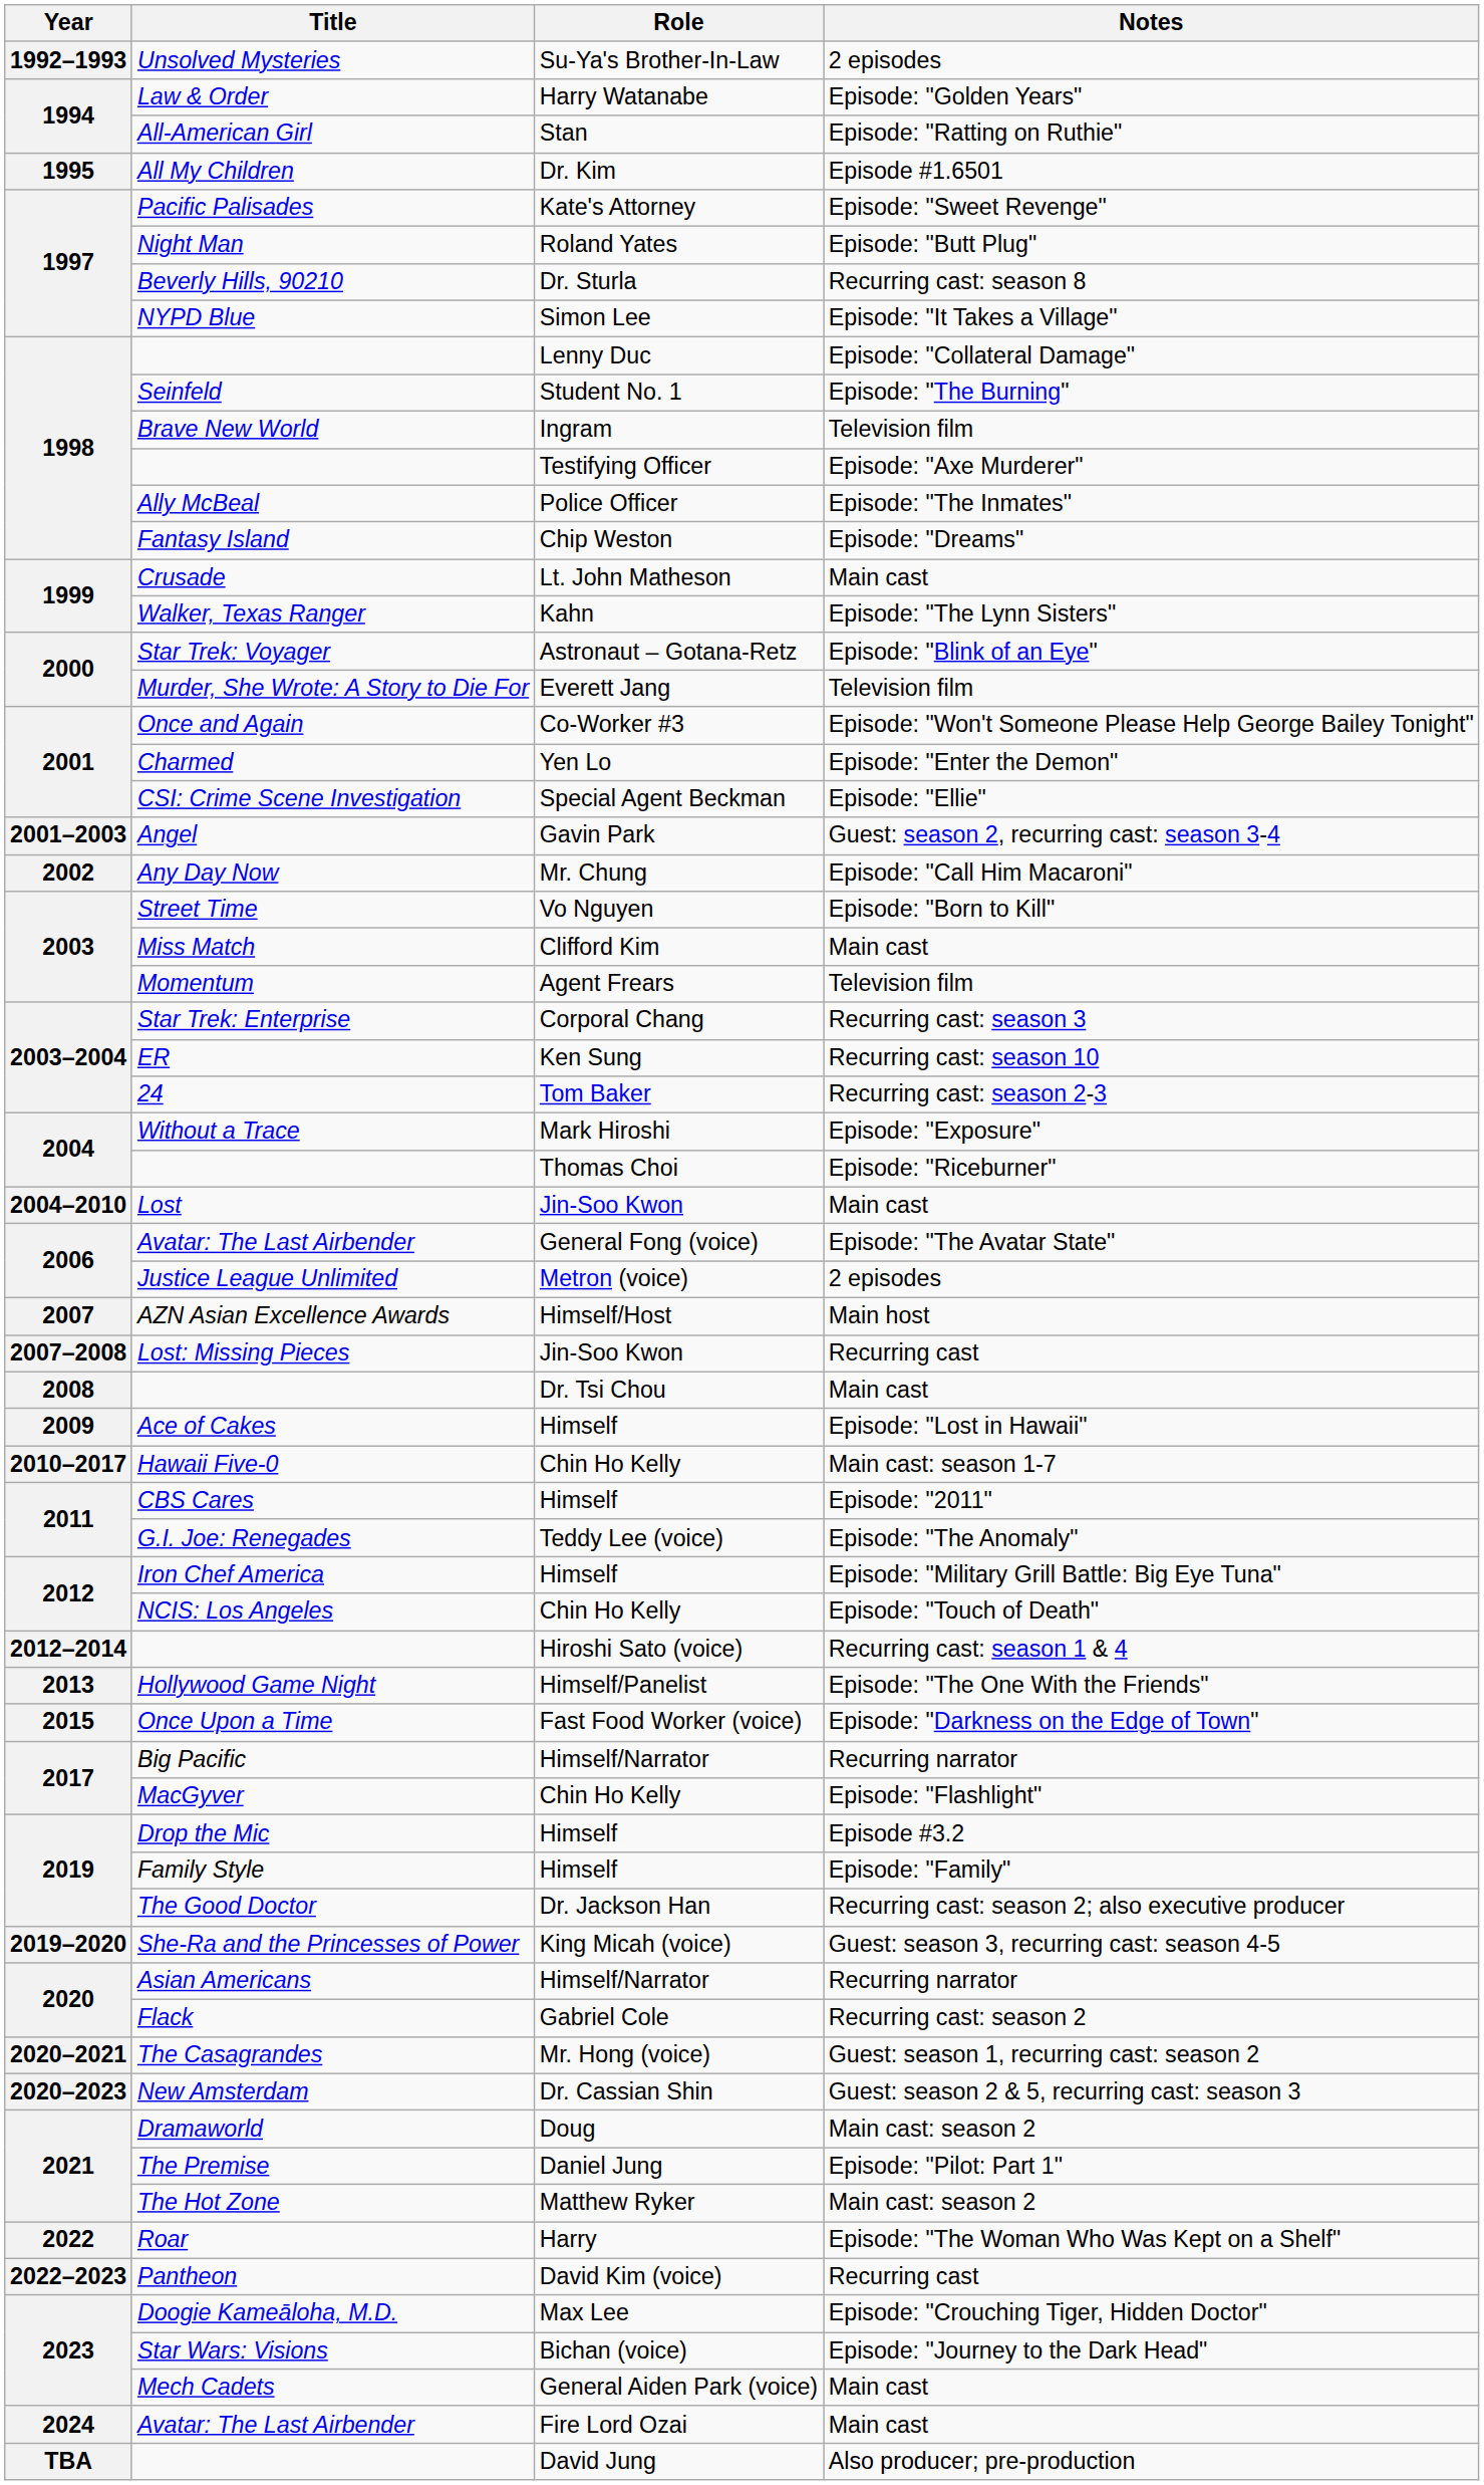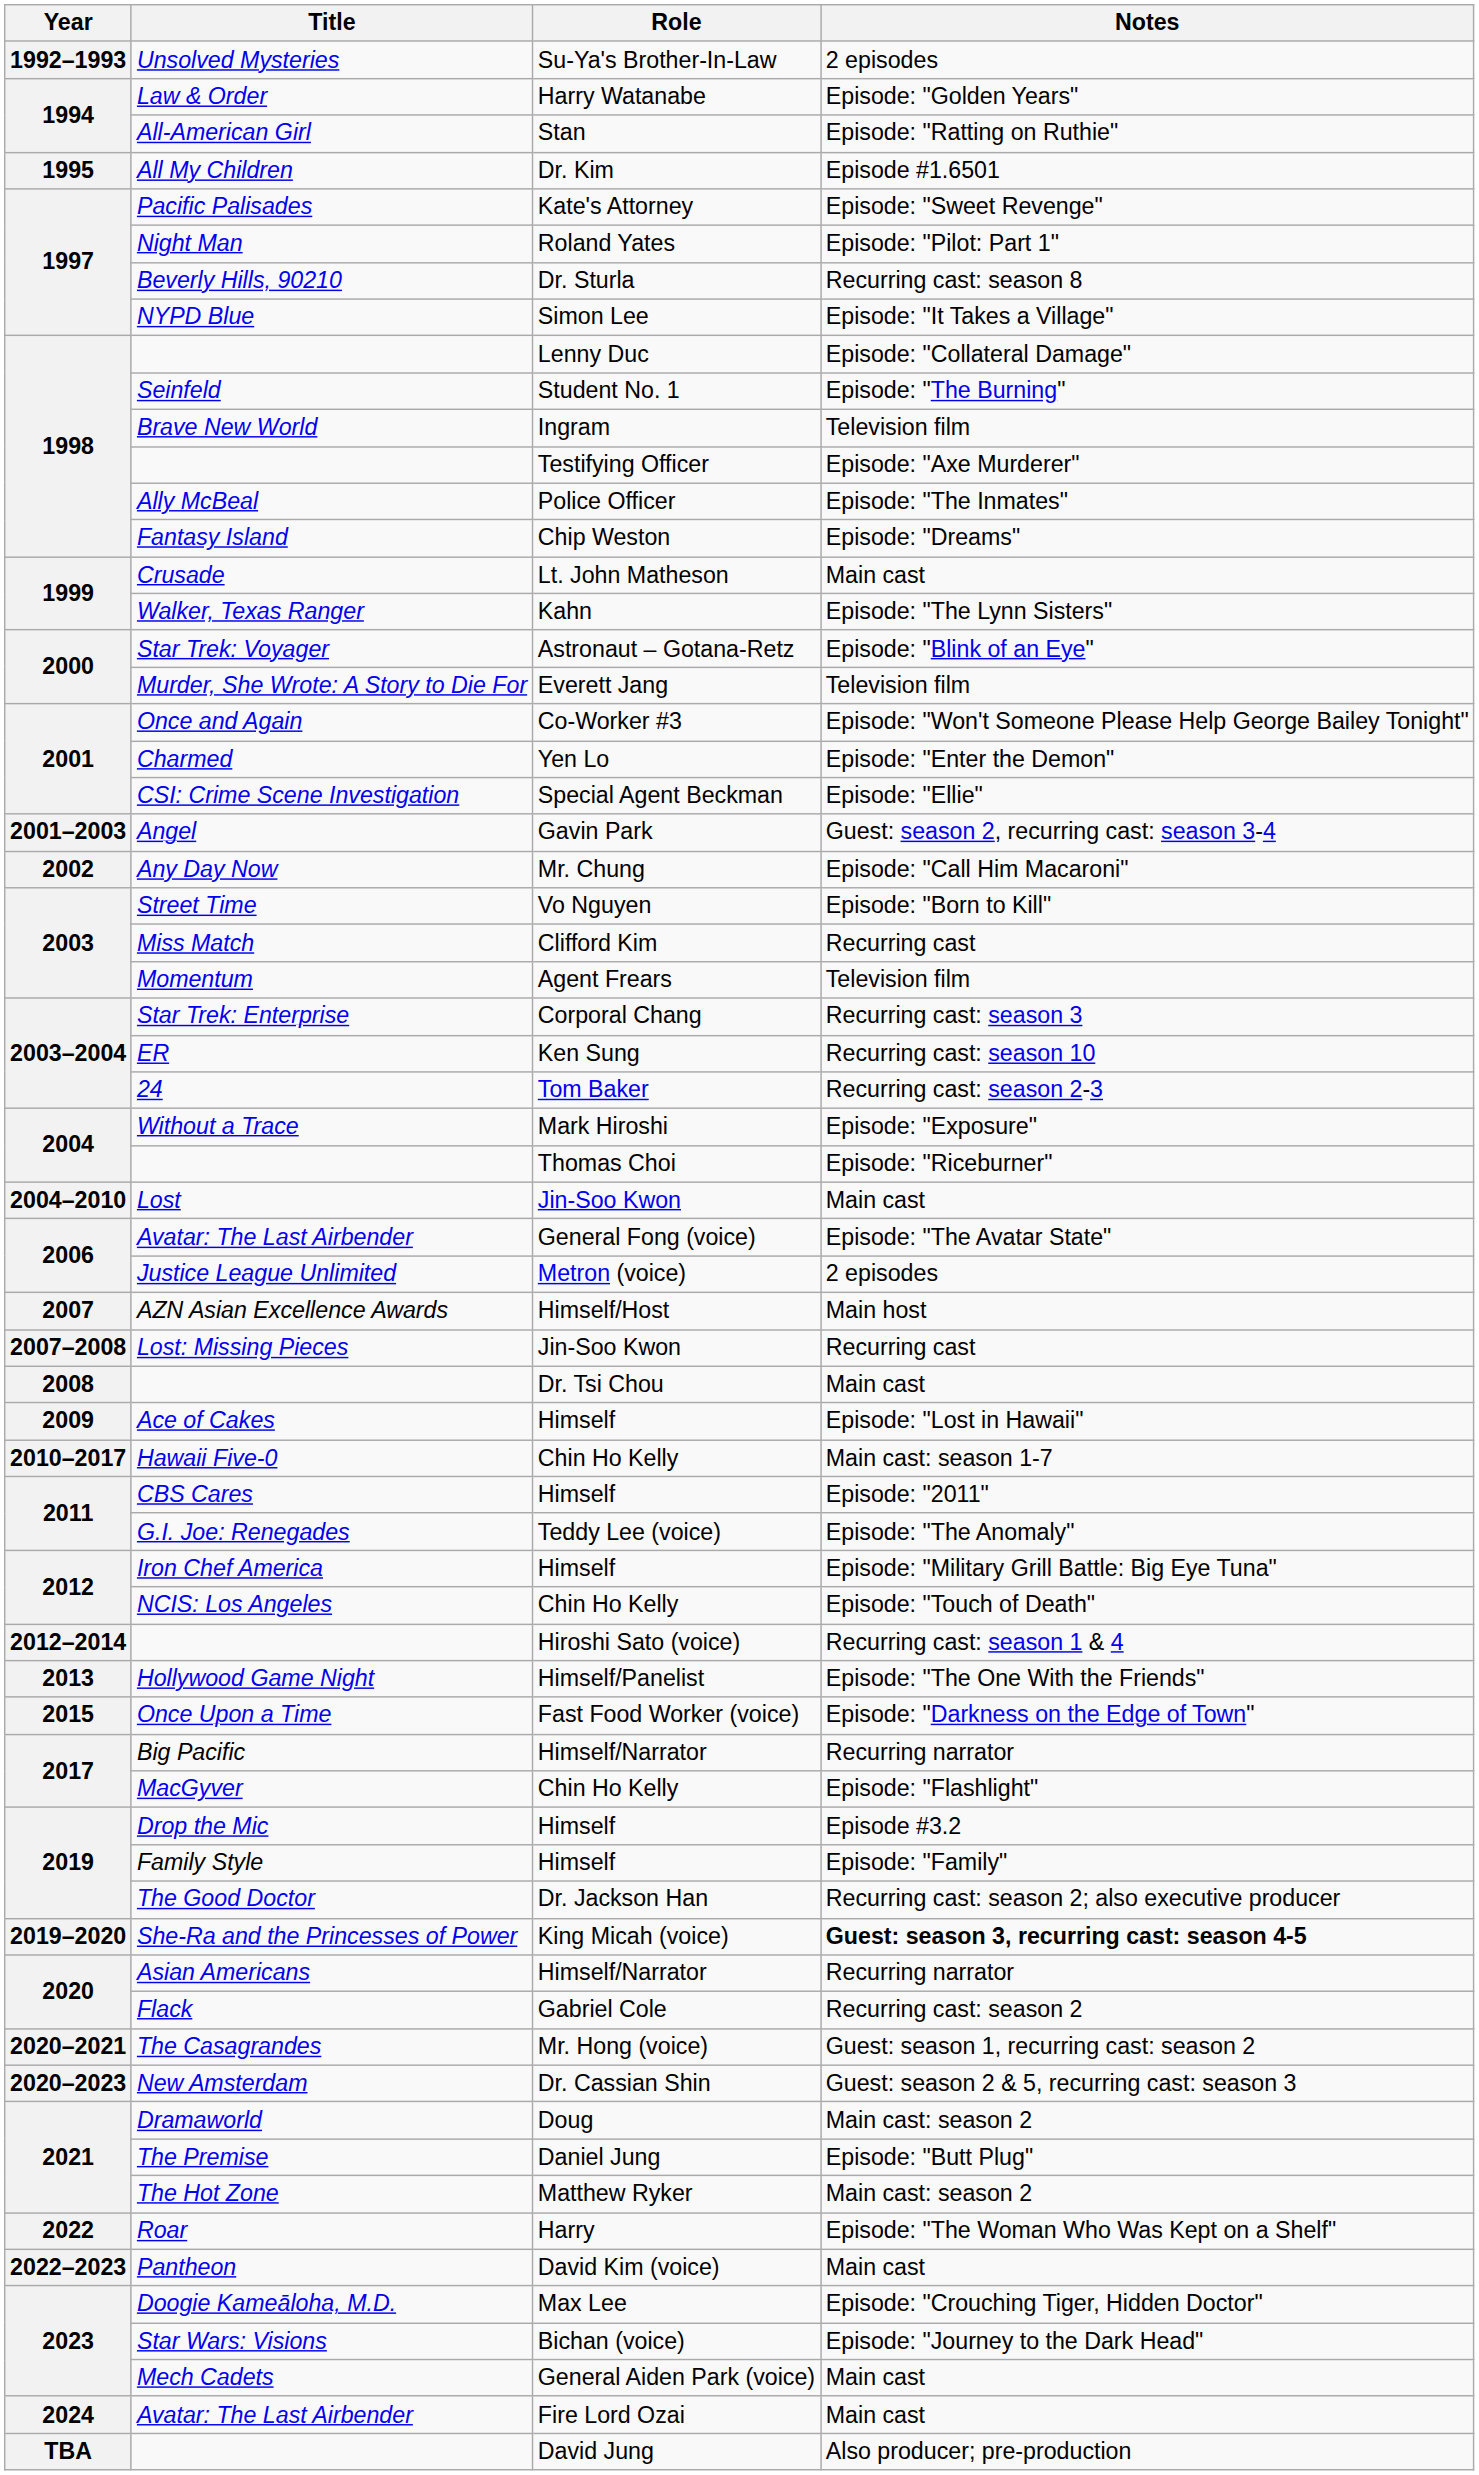Night Man | Notes: Episode: "Butt Plug" -> Episode: "Pilot: Part 1"
Miss Match | Notes: Main cast -> Recurring cast
She-Ra and the Princesses of Power | Notes: normal -> bold
The Premise | Notes: Episode: "Pilot: Part 1" -> Episode: "Butt Plug"
Pantheon | Notes: Recurring cast -> Main cast
